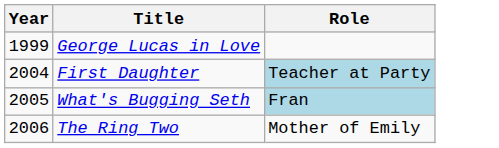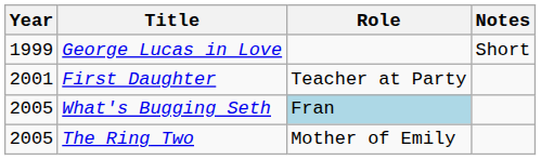+ column: Notes | Short
First Daughter | Year: 2004 -> 2001
First Daughter | Role: lightblue background -> no background
The Ring Two | Year: 2006 -> 2005
